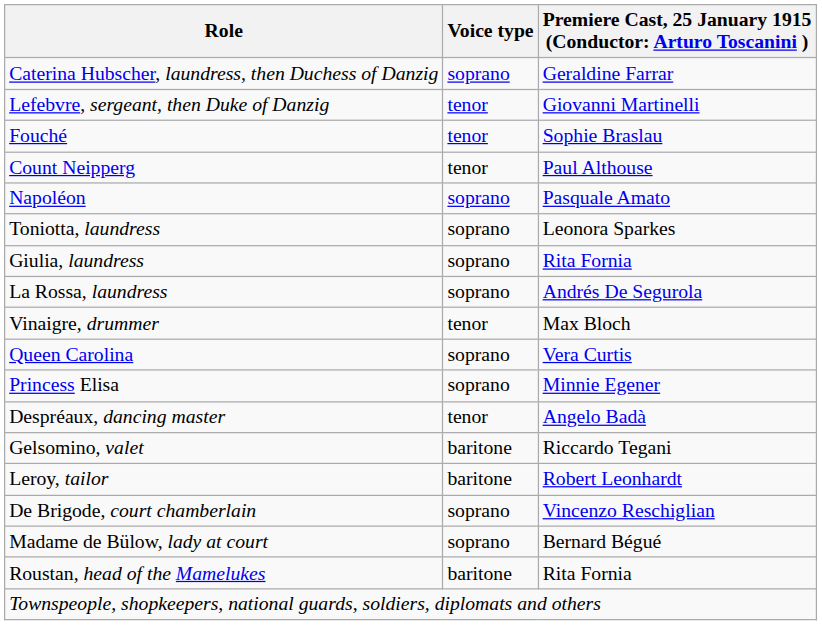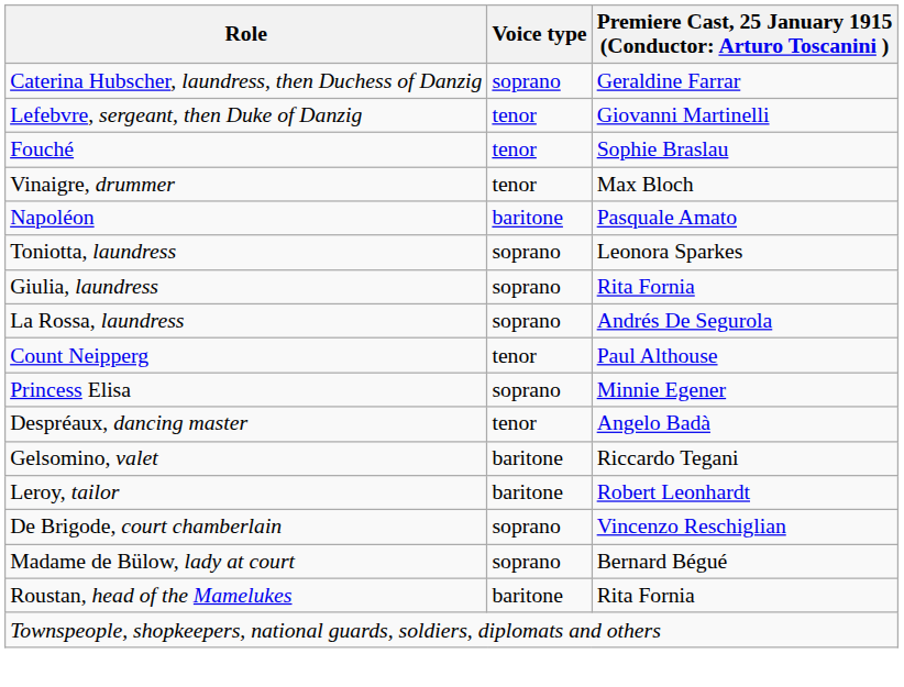rows swapped: Count Neipperg <-> Vinaigre, drummer
Napoléon | Voice type: soprano -> baritone
- row: Queen Carolina | soprano | Vera Curtis
